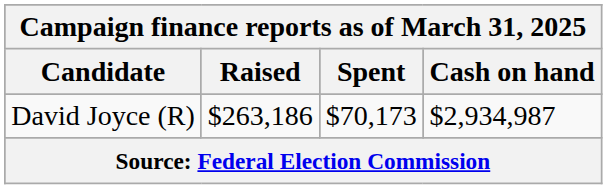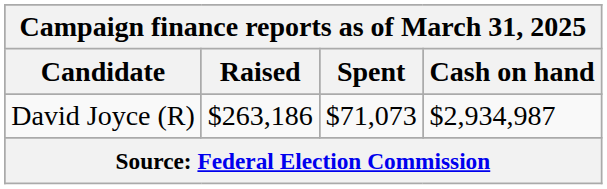David Joyce (R) | Spent: $70,173 -> $71,073
